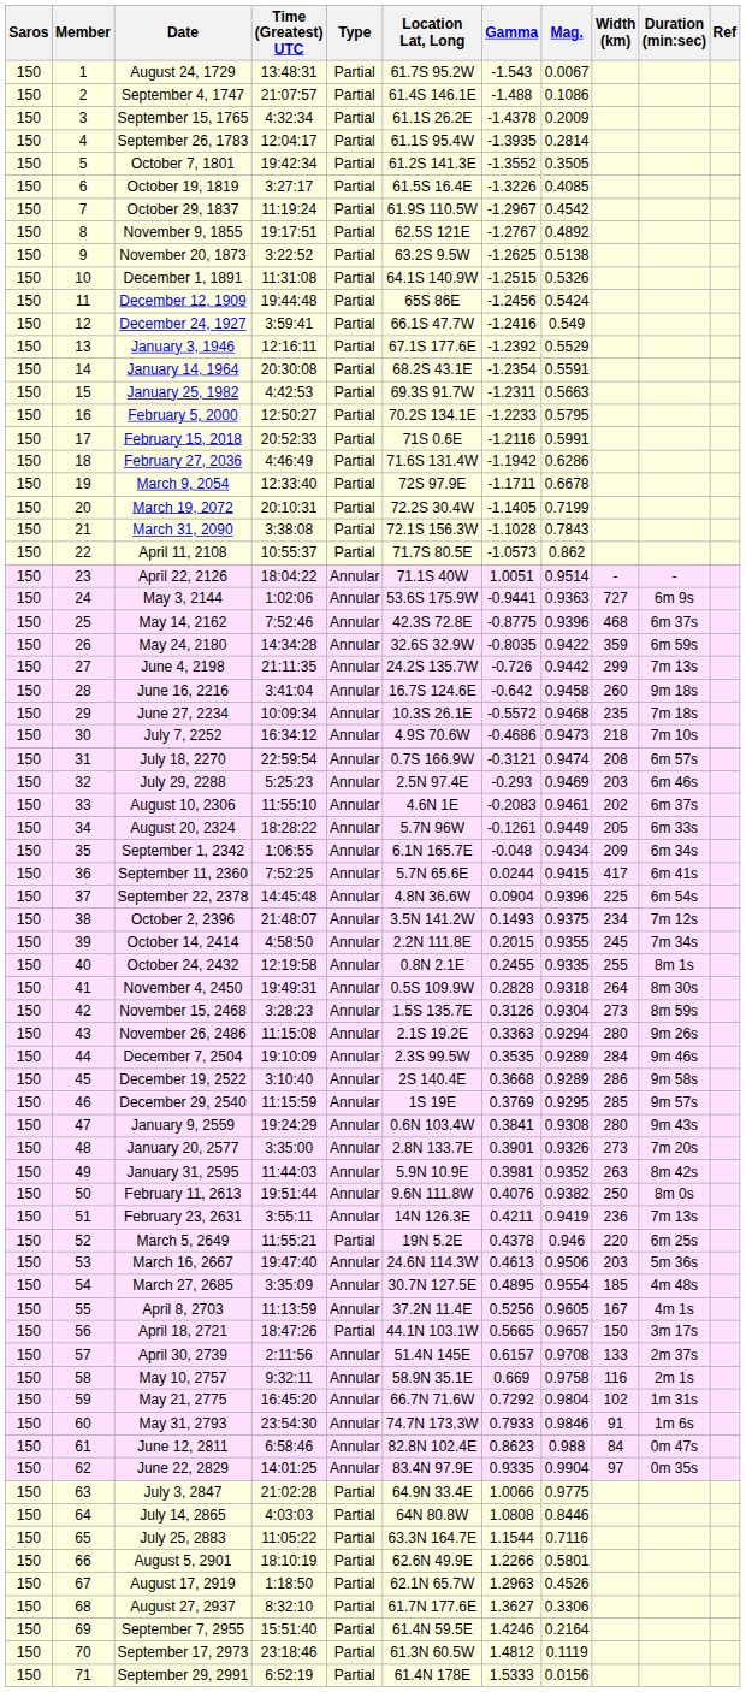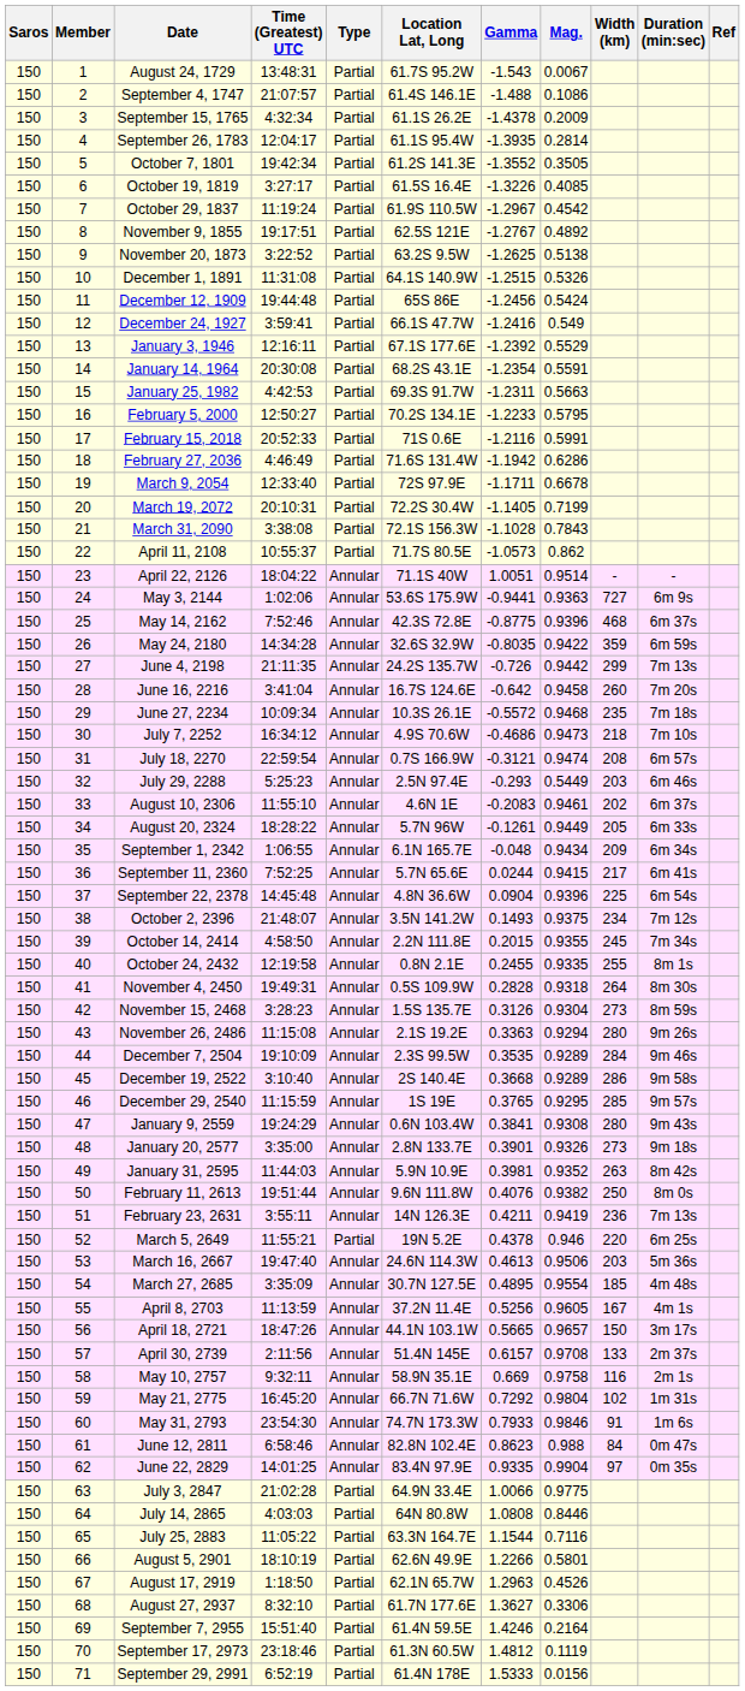June 16, 2216 | Duration (min:sec): 9m 18s -> 7m 20s
July 29, 2288 | Mag.: 0.9469 -> 0.5449
September 11, 2360 | Width (km): 417 -> 217
December 29, 2540 | Gamma: 0.3769 -> 0.3765
January 20, 2577 | Duration (min:sec): 7m 20s -> 9m 18s
April 18, 2721 | Type: Partial -> Annular
